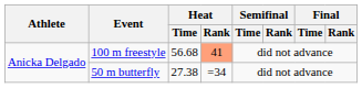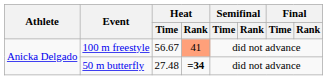100 m freestyle | Heat / Time: 56.68 -> 56.67
50 m butterfly | Heat / Time: 27.38 -> 27.48
50 m butterfly | Heat / Rank: normal -> bold
